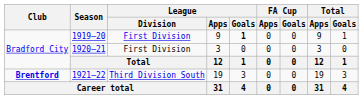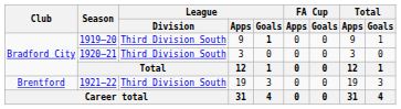1919–20 | League / Division: First Division -> Third Division South
1920–21 | League / Division: First Division -> Third Division South
1921–22 | Club: bold -> normal
